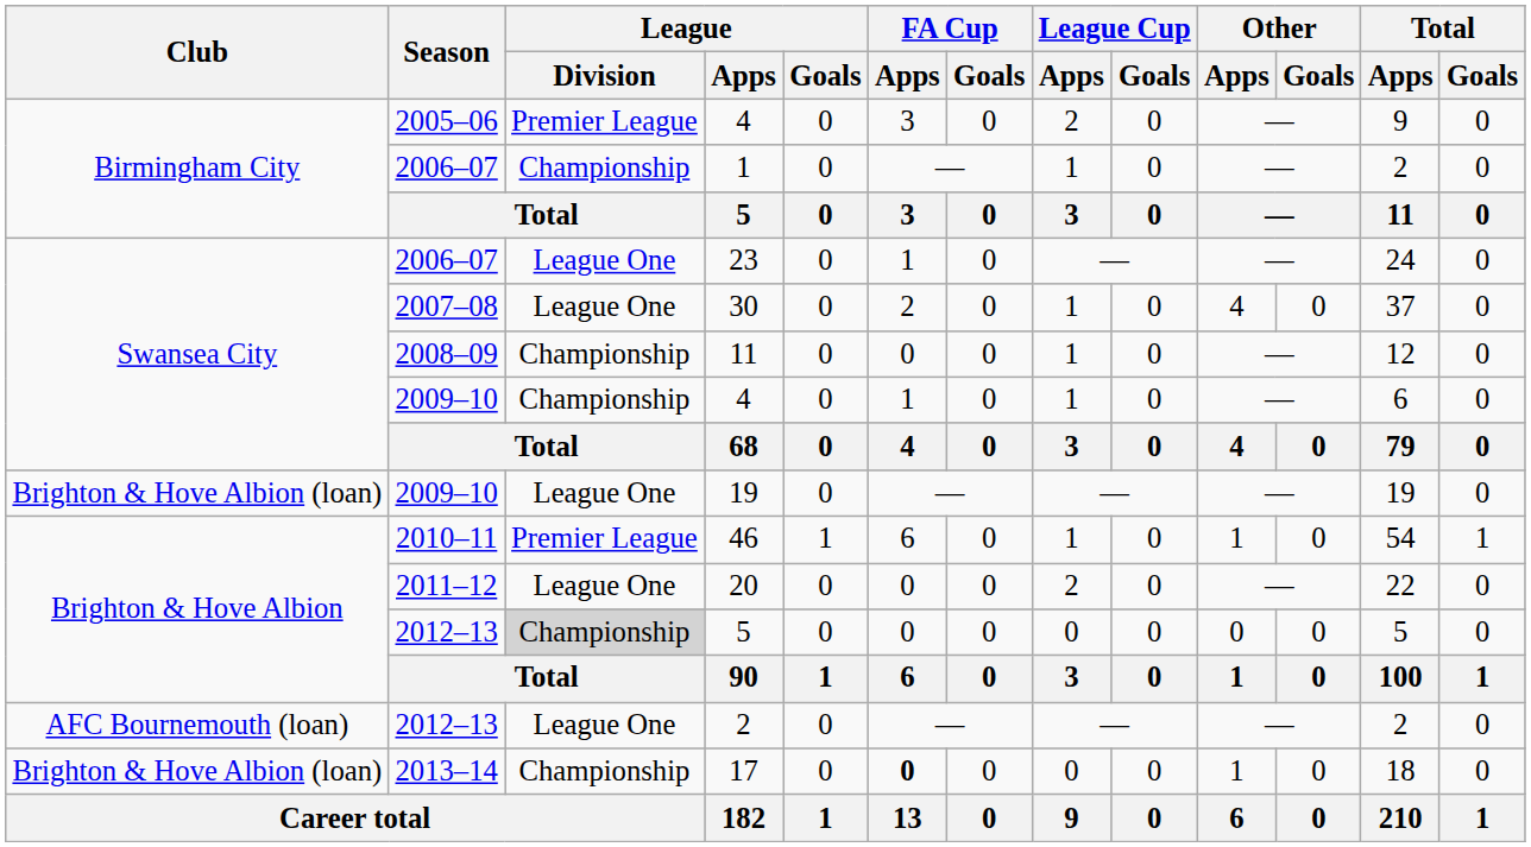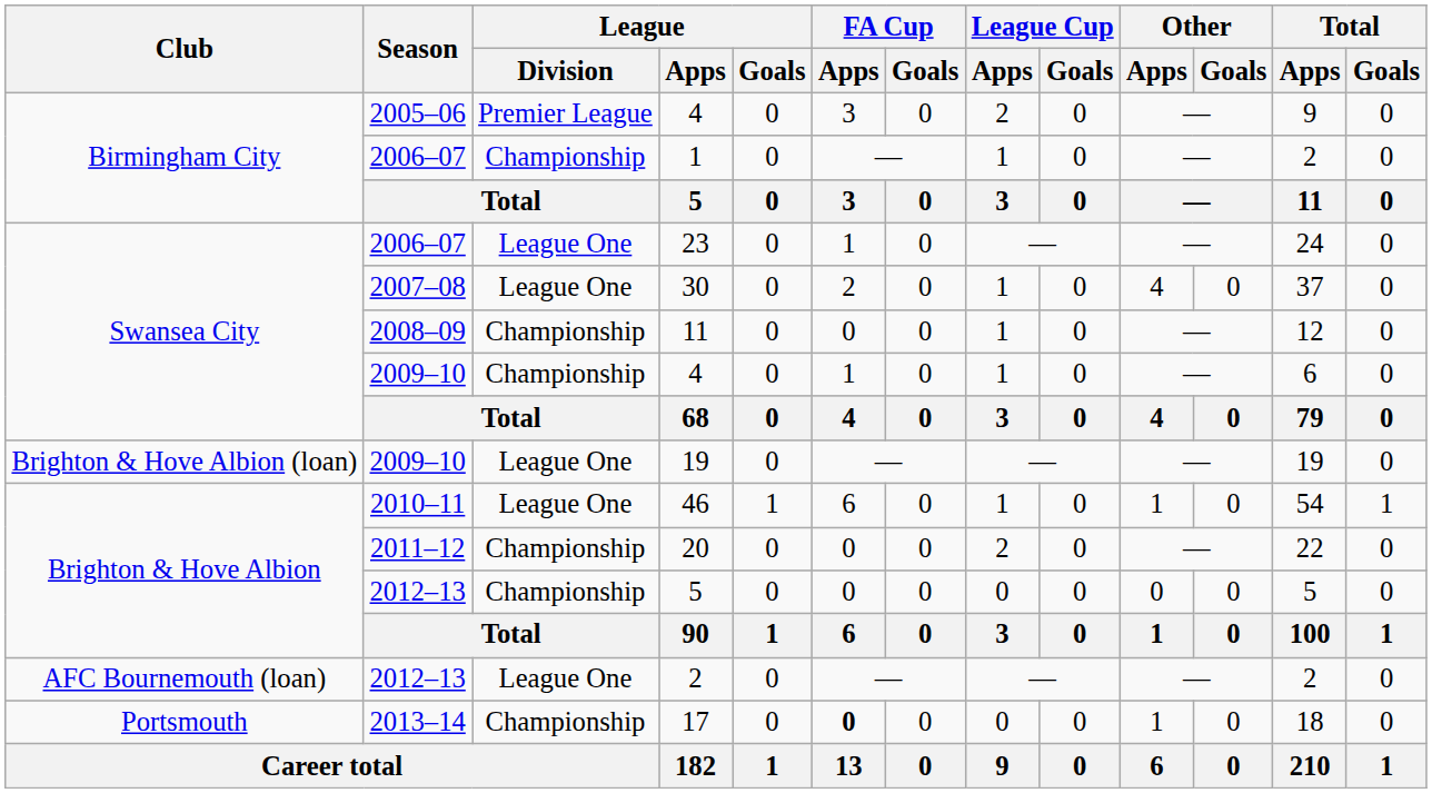46 | League / Division: Premier League -> League One
20 | League / Division: League One -> Championship
2012–13 / 5 | League / Division: lightgrey background -> no background
17 | Club: Brighton & Hove Albion (loan) -> Portsmouth
